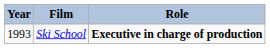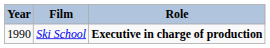Ski School | Year: 1993 -> 1990
